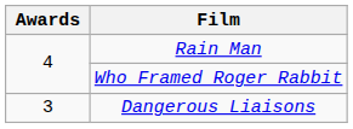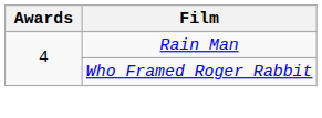- row: 3 | Dangerous Liaisons
